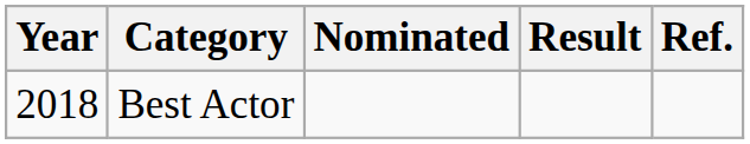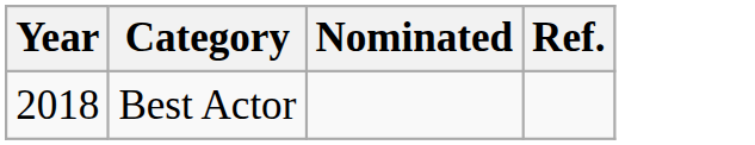- column: Result
